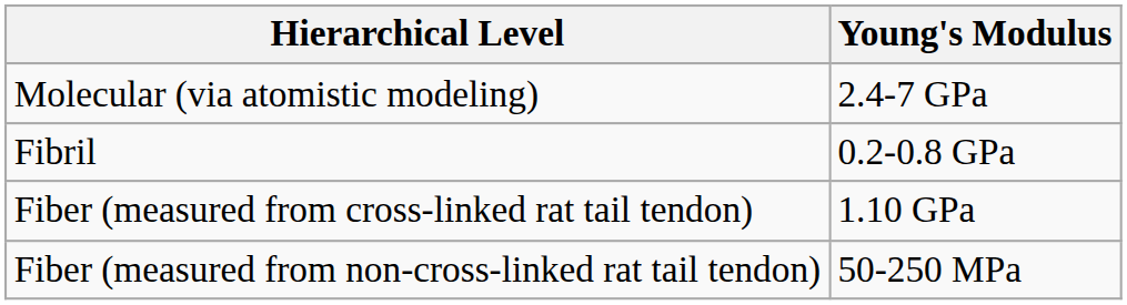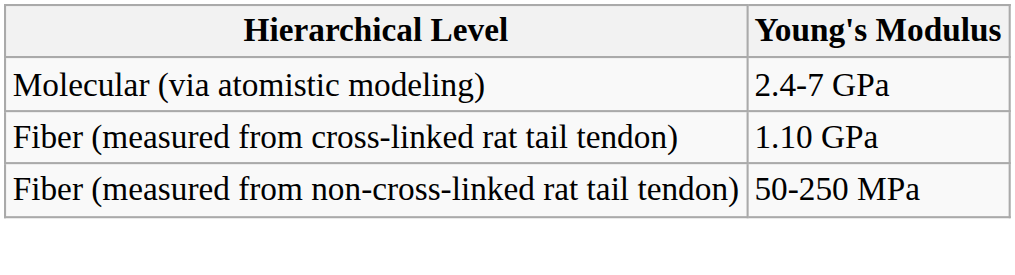- row: Fibril | 0.2-0.8 GPa
